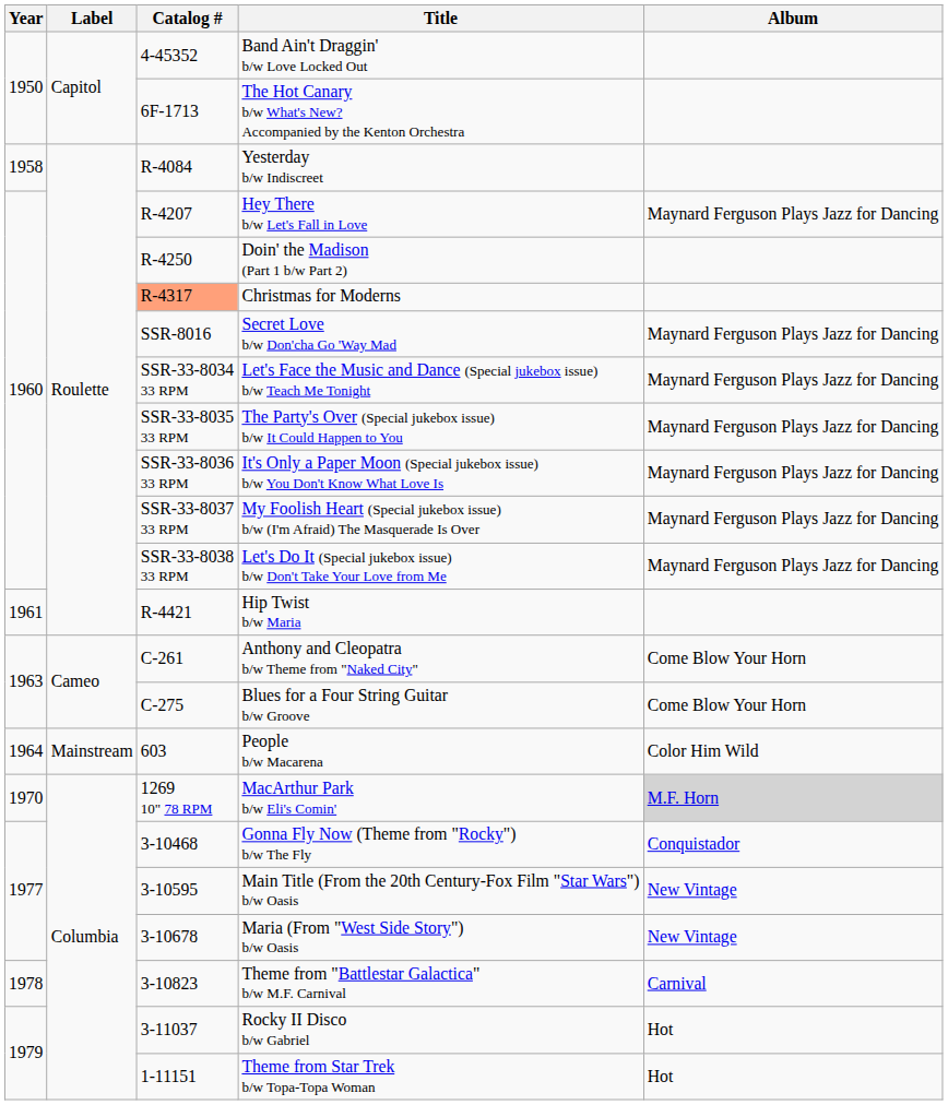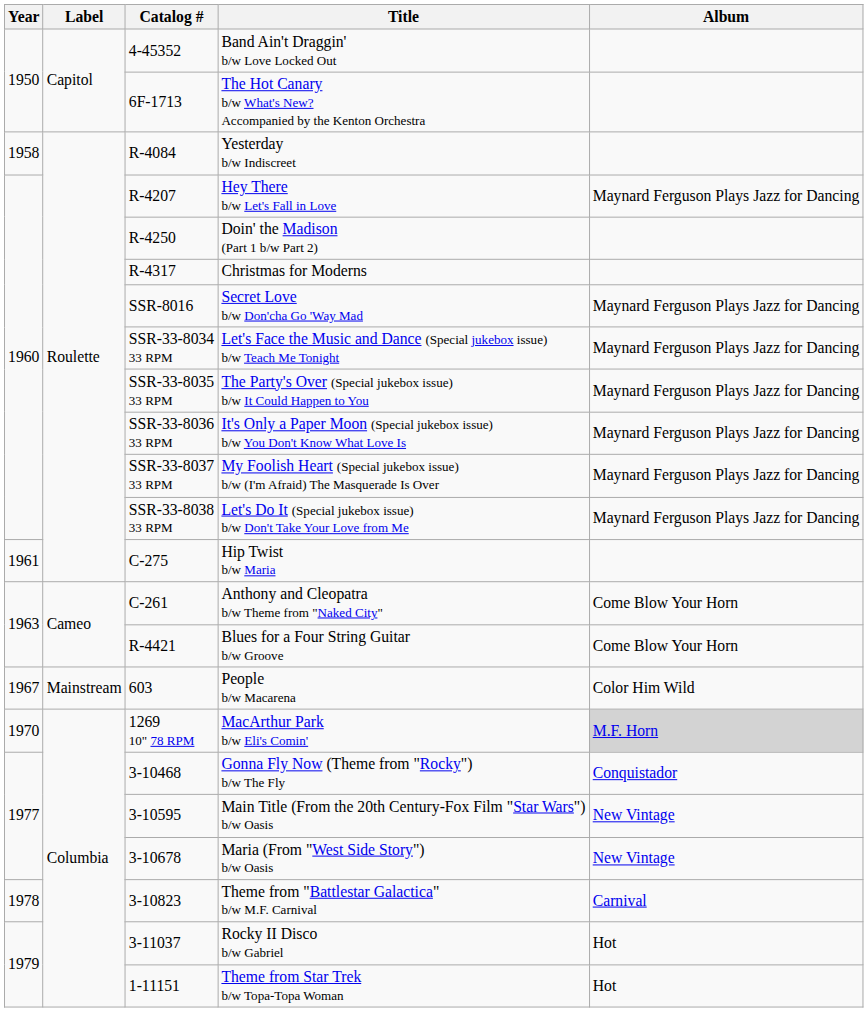Christmas for Moderns | Catalog #: lightsalmon background -> no background
Hip Twist b/w Maria | Catalog #: R-4421 -> C-275
Blues for a Four String Guitar b/w Groove | Catalog #: C-275 -> R-4421
People b/w Macarena | Year: 1964 -> 1967
